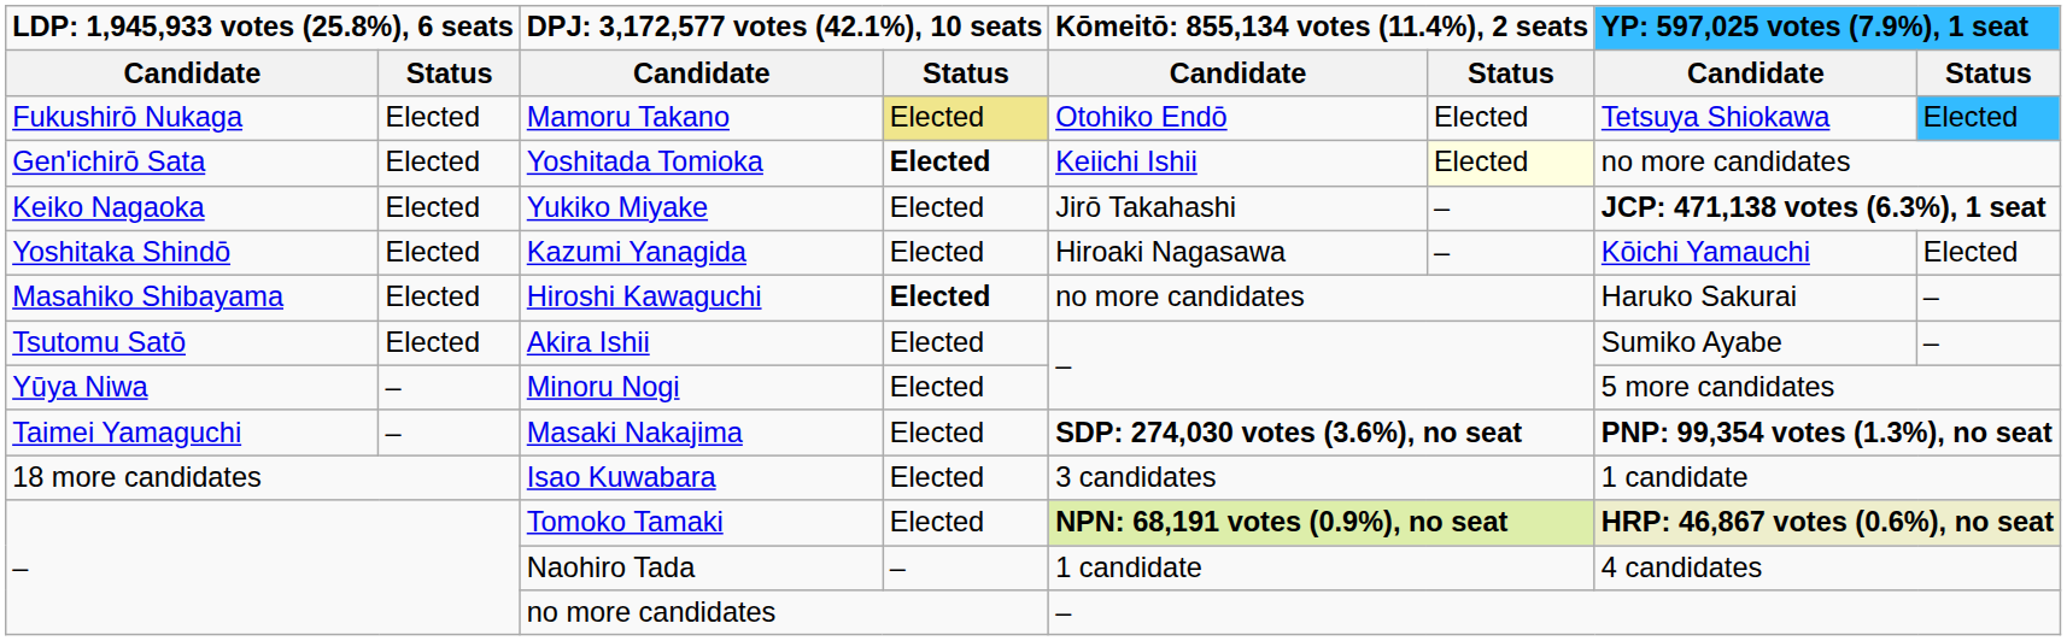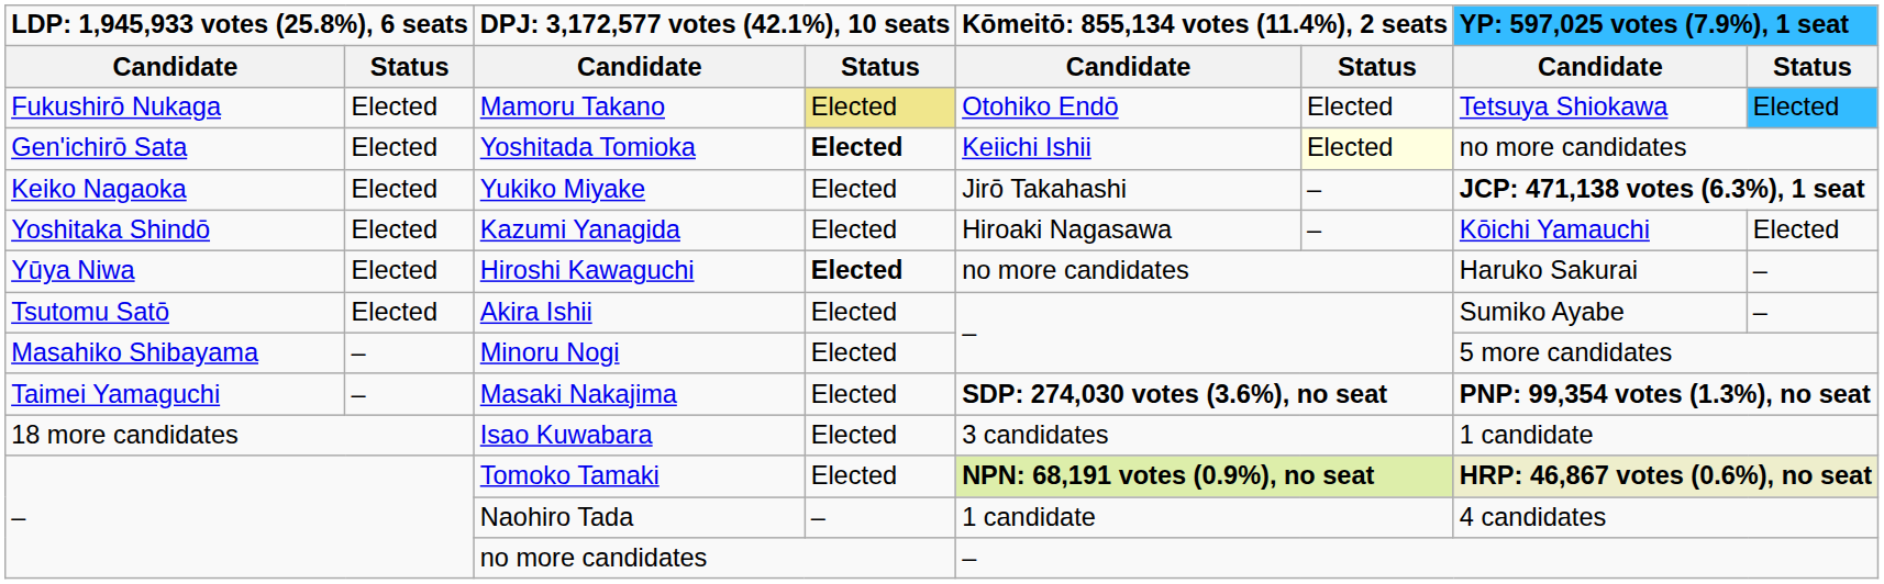Hiroshi Kawaguchi | column 1: Masahiko Shibayama -> Yūya Niwa
Minoru Nogi | column 1: Yūya Niwa -> Masahiko Shibayama
